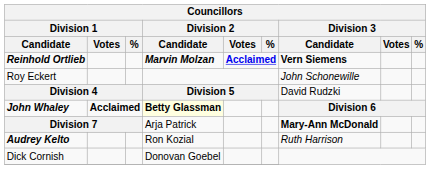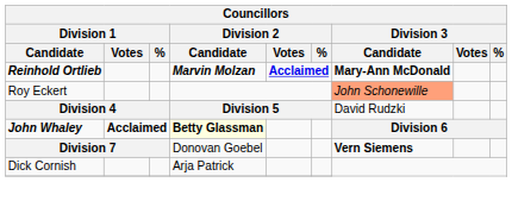Reinhold Ortlieb | Division 3 / Candidate: Vern Siemens -> Mary-Ann McDonald
Roy Eckert | Division 3 / Candidate: no background -> lightsalmon background
Division 7 | Division 2 / Candidate: Arja Patrick -> Donovan Goebel
Division 7 | Division 3 / Candidate: Mary-Ann McDonald -> Vern Siemens
- row: Audrey Kelto | Ron Kozial | Ruth Harrison
Dick Cornish | Division 2 / Candidate: Donovan Goebel -> Arja Patrick
